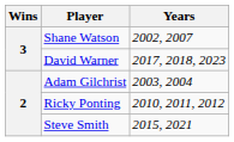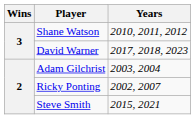Shane Watson | Years: 2002, 2007 -> 2010, 2011, 2012
Ricky Ponting | Years: 2010, 2011, 2012 -> 2002, 2007
